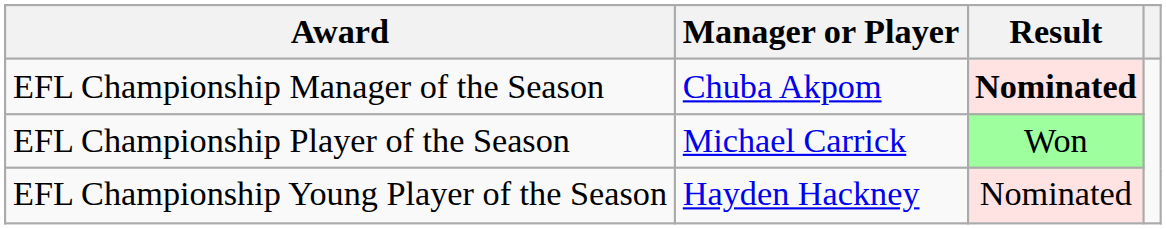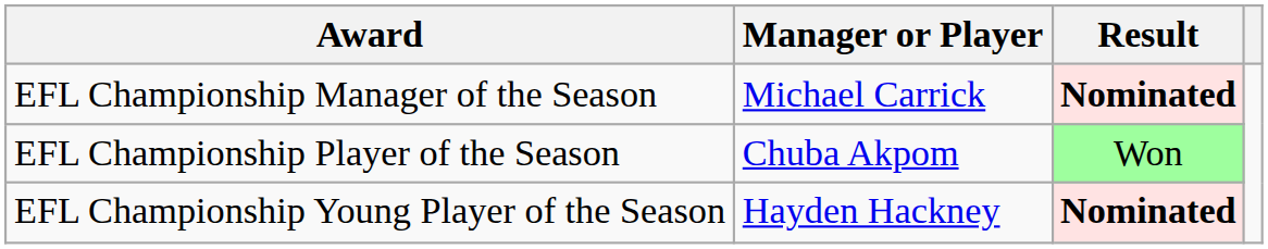EFL Championship Manager of the Season | Manager or Player: Chuba Akpom -> Michael Carrick
EFL Championship Player of the Season | Manager or Player: Michael Carrick -> Chuba Akpom
EFL Championship Young Player of the Season | Result: normal -> bold
